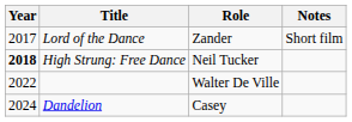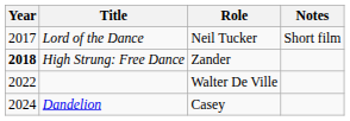Lord of the Dance | Role: Zander -> Neil Tucker
High Strung: Free Dance | Role: Neil Tucker -> Zander
